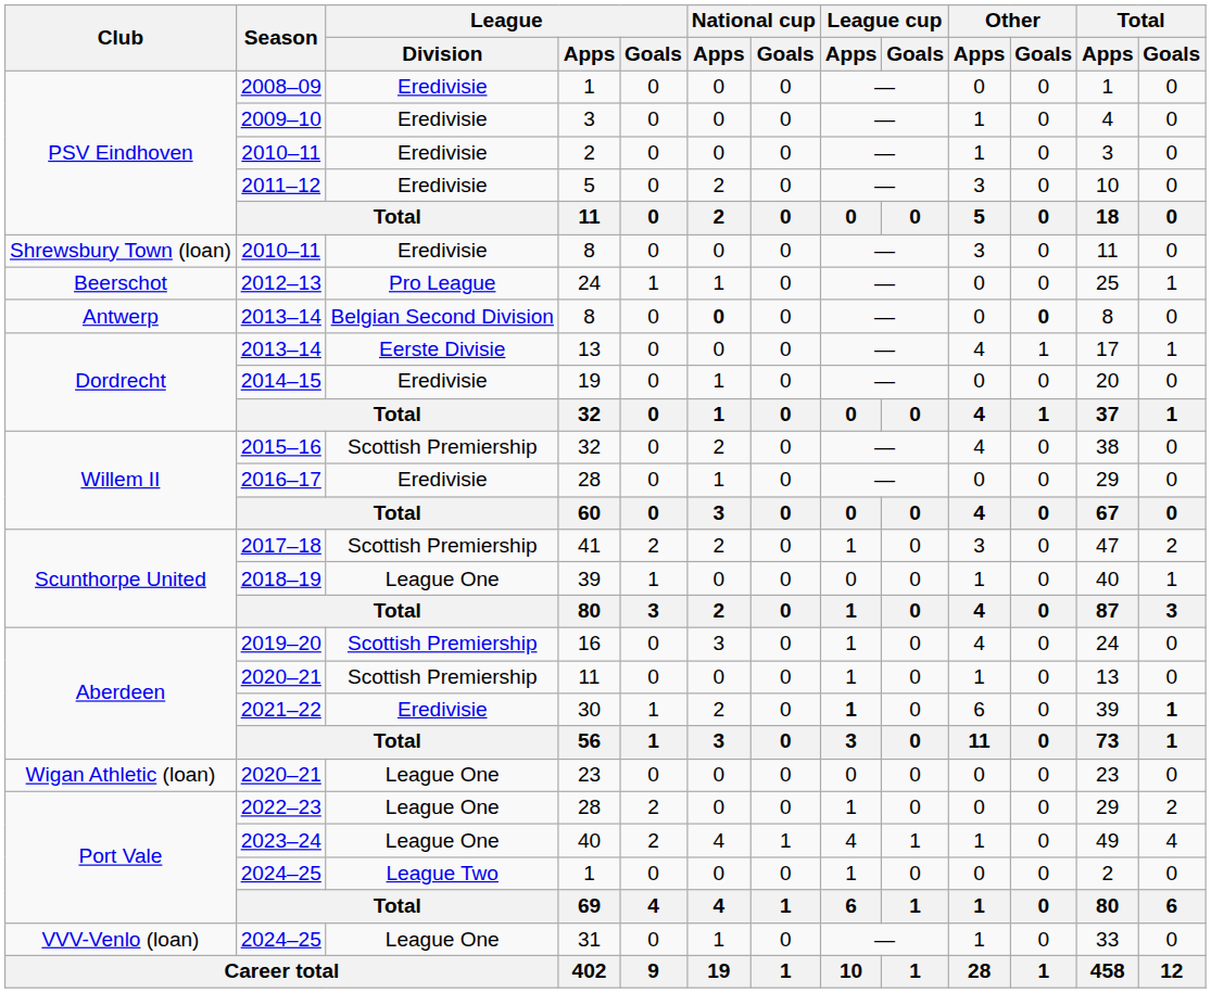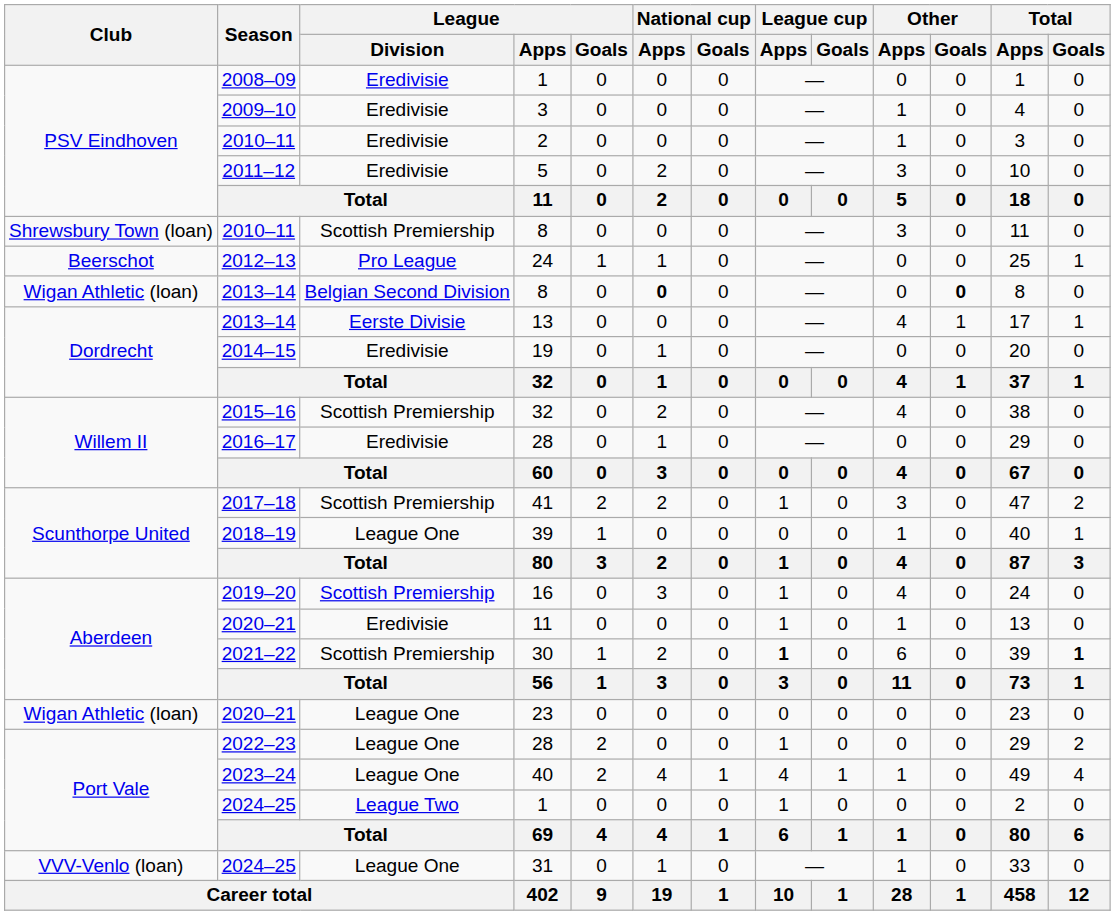2010–11 / 8 | League / Division: Eredivisie -> Scottish Premiership
2013–14 / 8 | Club: Antwerp -> Wigan Athletic (loan)
2020–21 / 11 | League / Division: Scottish Premiership -> Eredivisie
30 | League / Division: Eredivisie -> Scottish Premiership
